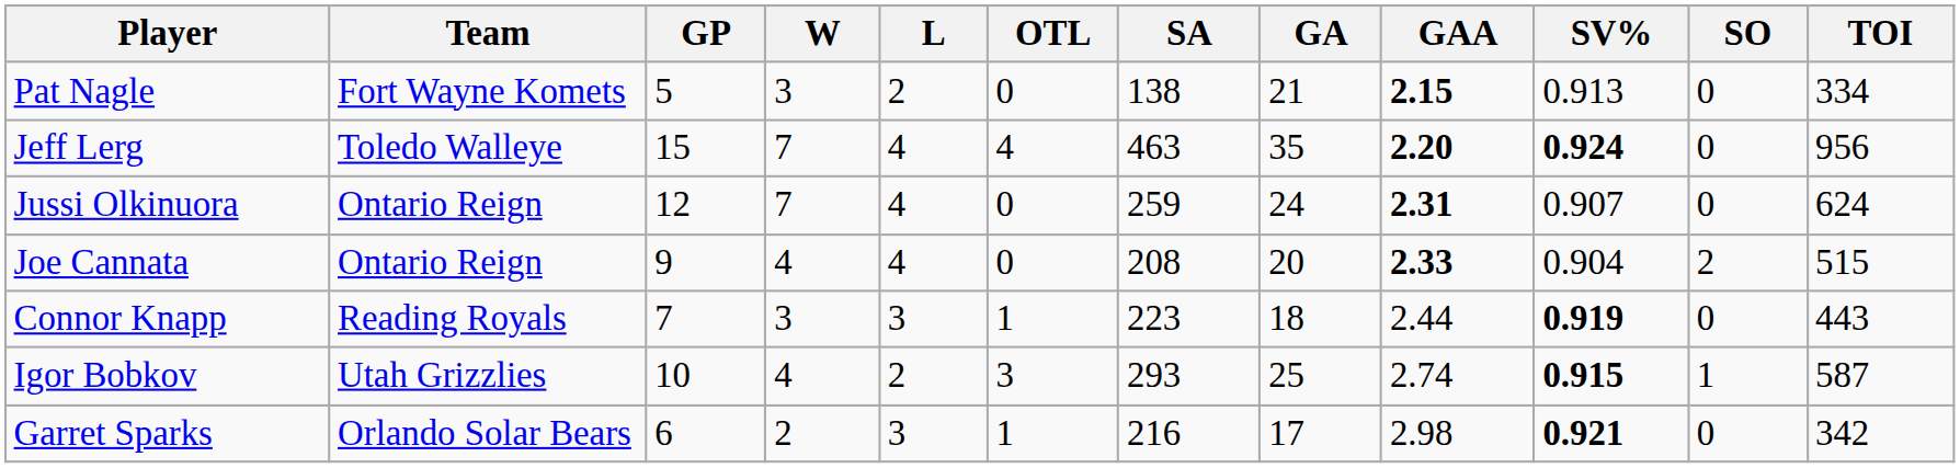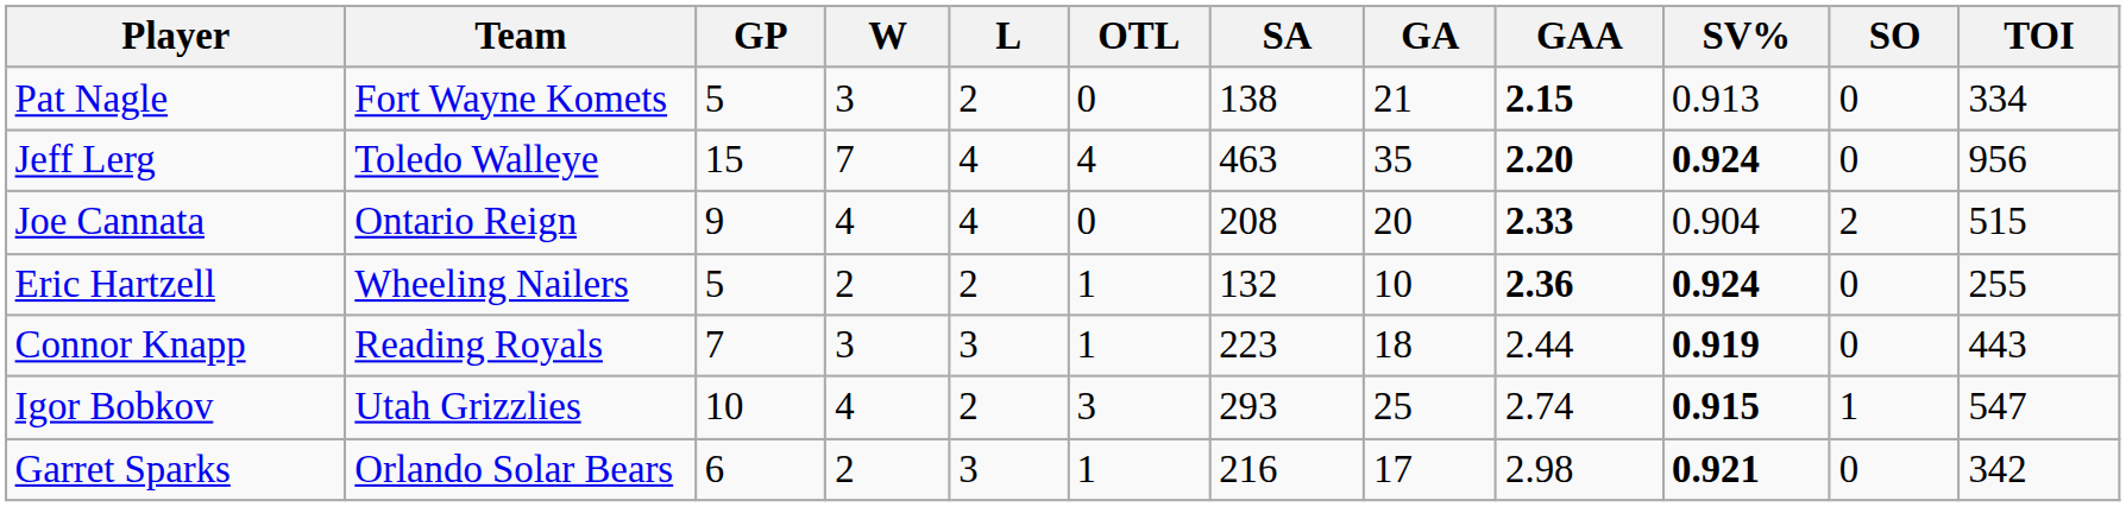- row: Jussi Olkinuora | Ontario Reign | 12 | 7 | 4 | 0 | 259 | 24 | 2.31 | 0.907 | 0 | 624
+ row: Eric Hartzell | Wheeling Nailers | 5 | 2 | 2 | 1 | 132 | 10 | 2.36 | 0.924 | 0 | 255
Igor Bobkov | TOI: 587 -> 547
